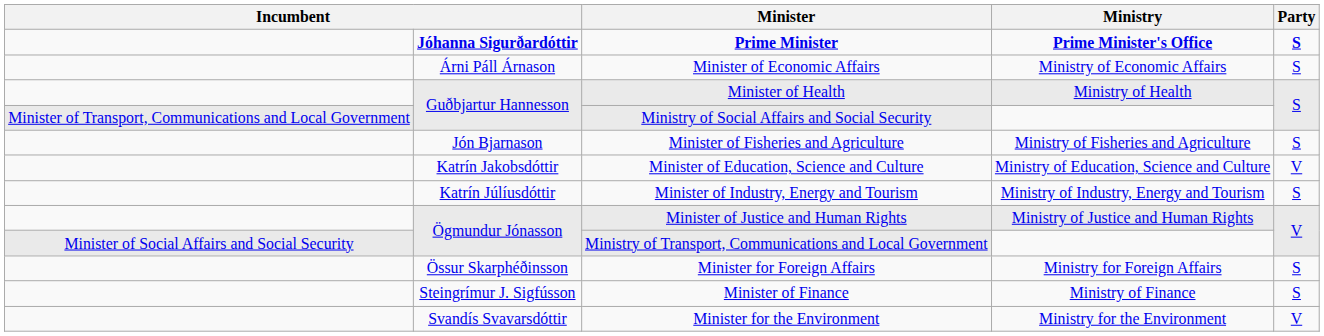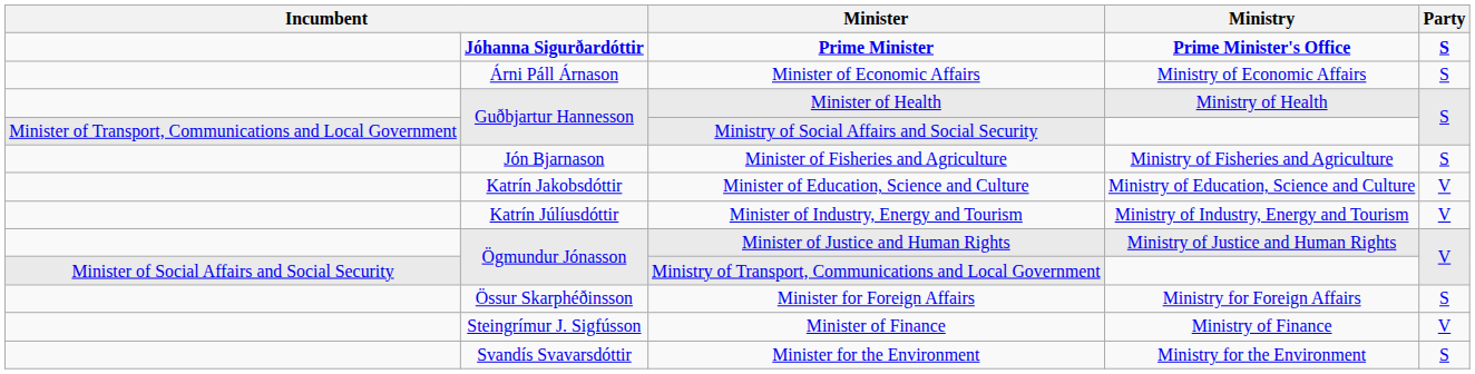Minister of Industry, Energy and Tourism | Party: S -> V
Minister of Finance | Party: S -> V
Minister for the Environment | Party: V -> S
